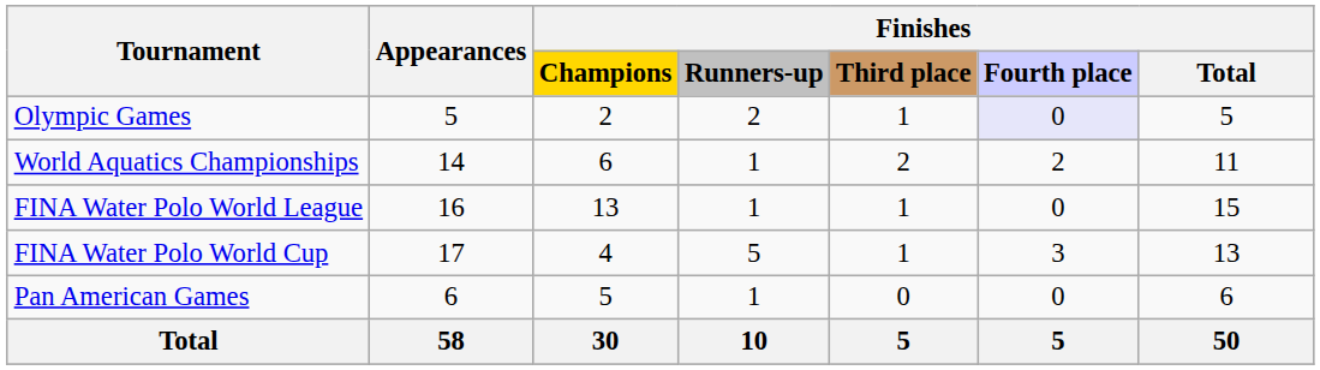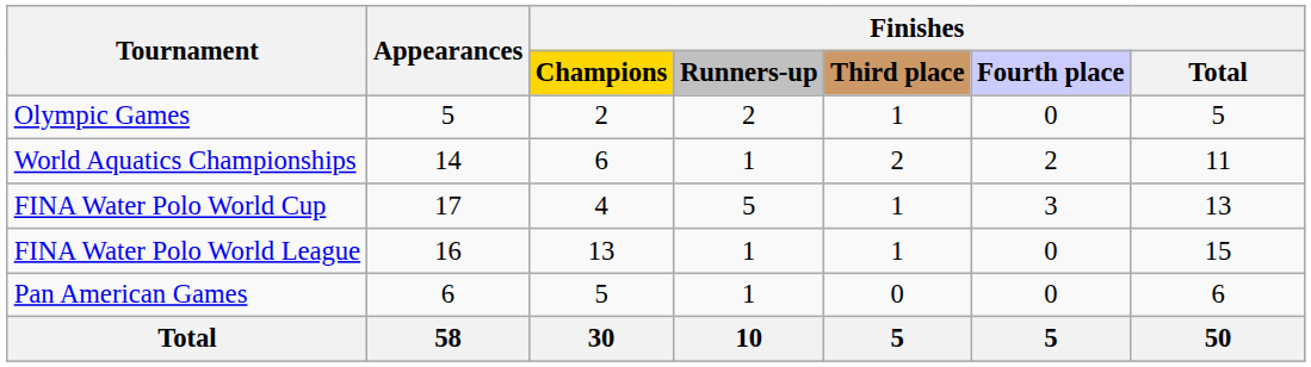Olympic Games | Finishes / Fourth place: lavender background -> no background
rows swapped: FINA Water Polo World Cup <-> FINA Water Polo World League
